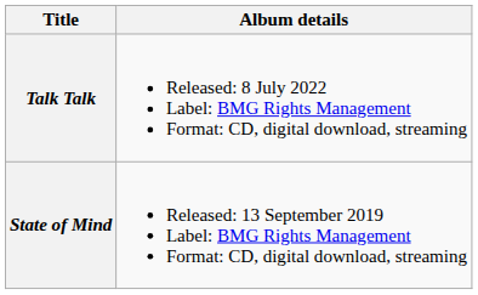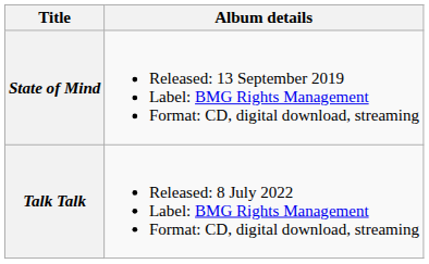rows swapped: State of Mind <-> Talk Talk
